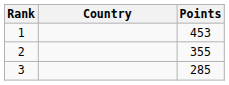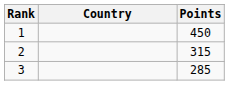1 | Points: 453 -> 450
2 | Points: 355 -> 315
